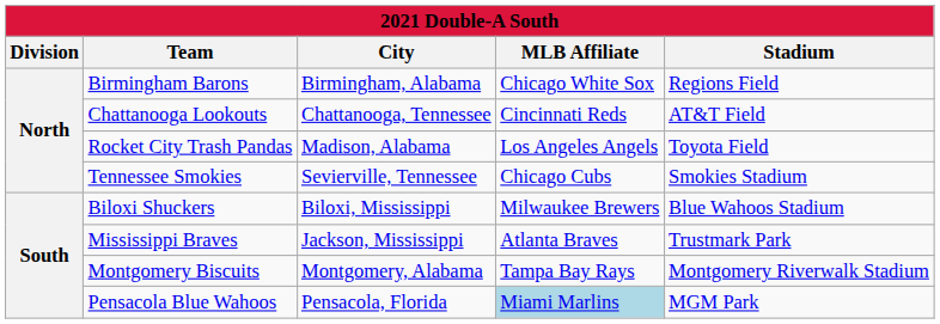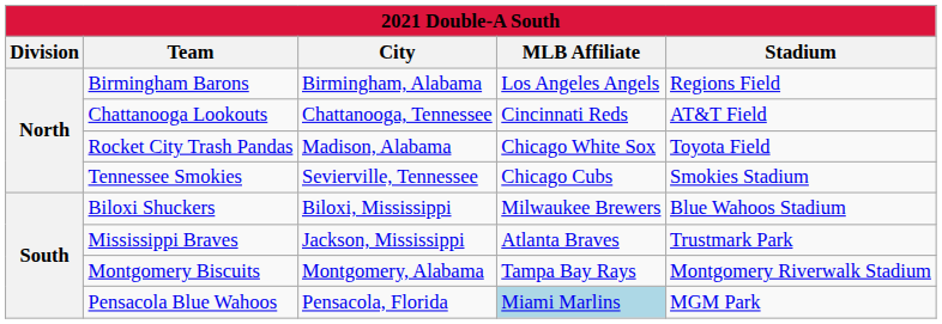Birmingham Barons | MLB Affiliate: Chicago White Sox -> Los Angeles Angels
Rocket City Trash Pandas | MLB Affiliate: Los Angeles Angels -> Chicago White Sox
